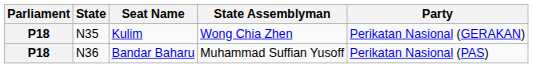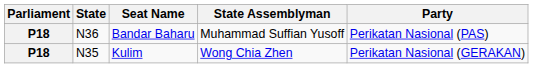rows swapped: Kulim <-> Bandar Baharu
